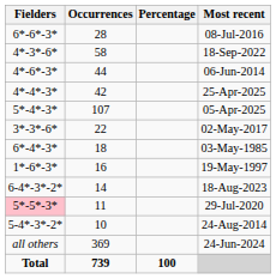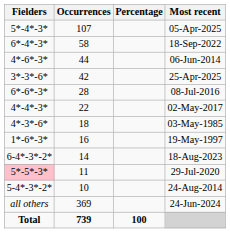rows swapped: 05-Apr-2025 <-> 08-Jul-2016
18-Sep-2022 | Fielders: 4*-3*-6* -> 6*-4*-3*
25-Apr-2025 | Fielders: 4*-4*-3* -> 3*-3*-6*
02-May-2017 | Fielders: 3*-3*-6* -> 4*-4*-3*
03-May-1985 | Fielders: 6*-4*-3* -> 4*-3*-6*
